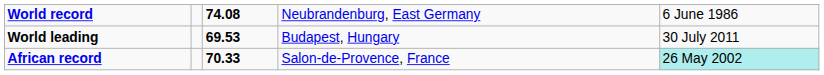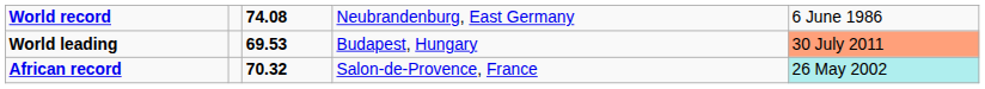World leading | column 5: no background -> lightsalmon background
African record | column 3: 70.33 -> 70.32
